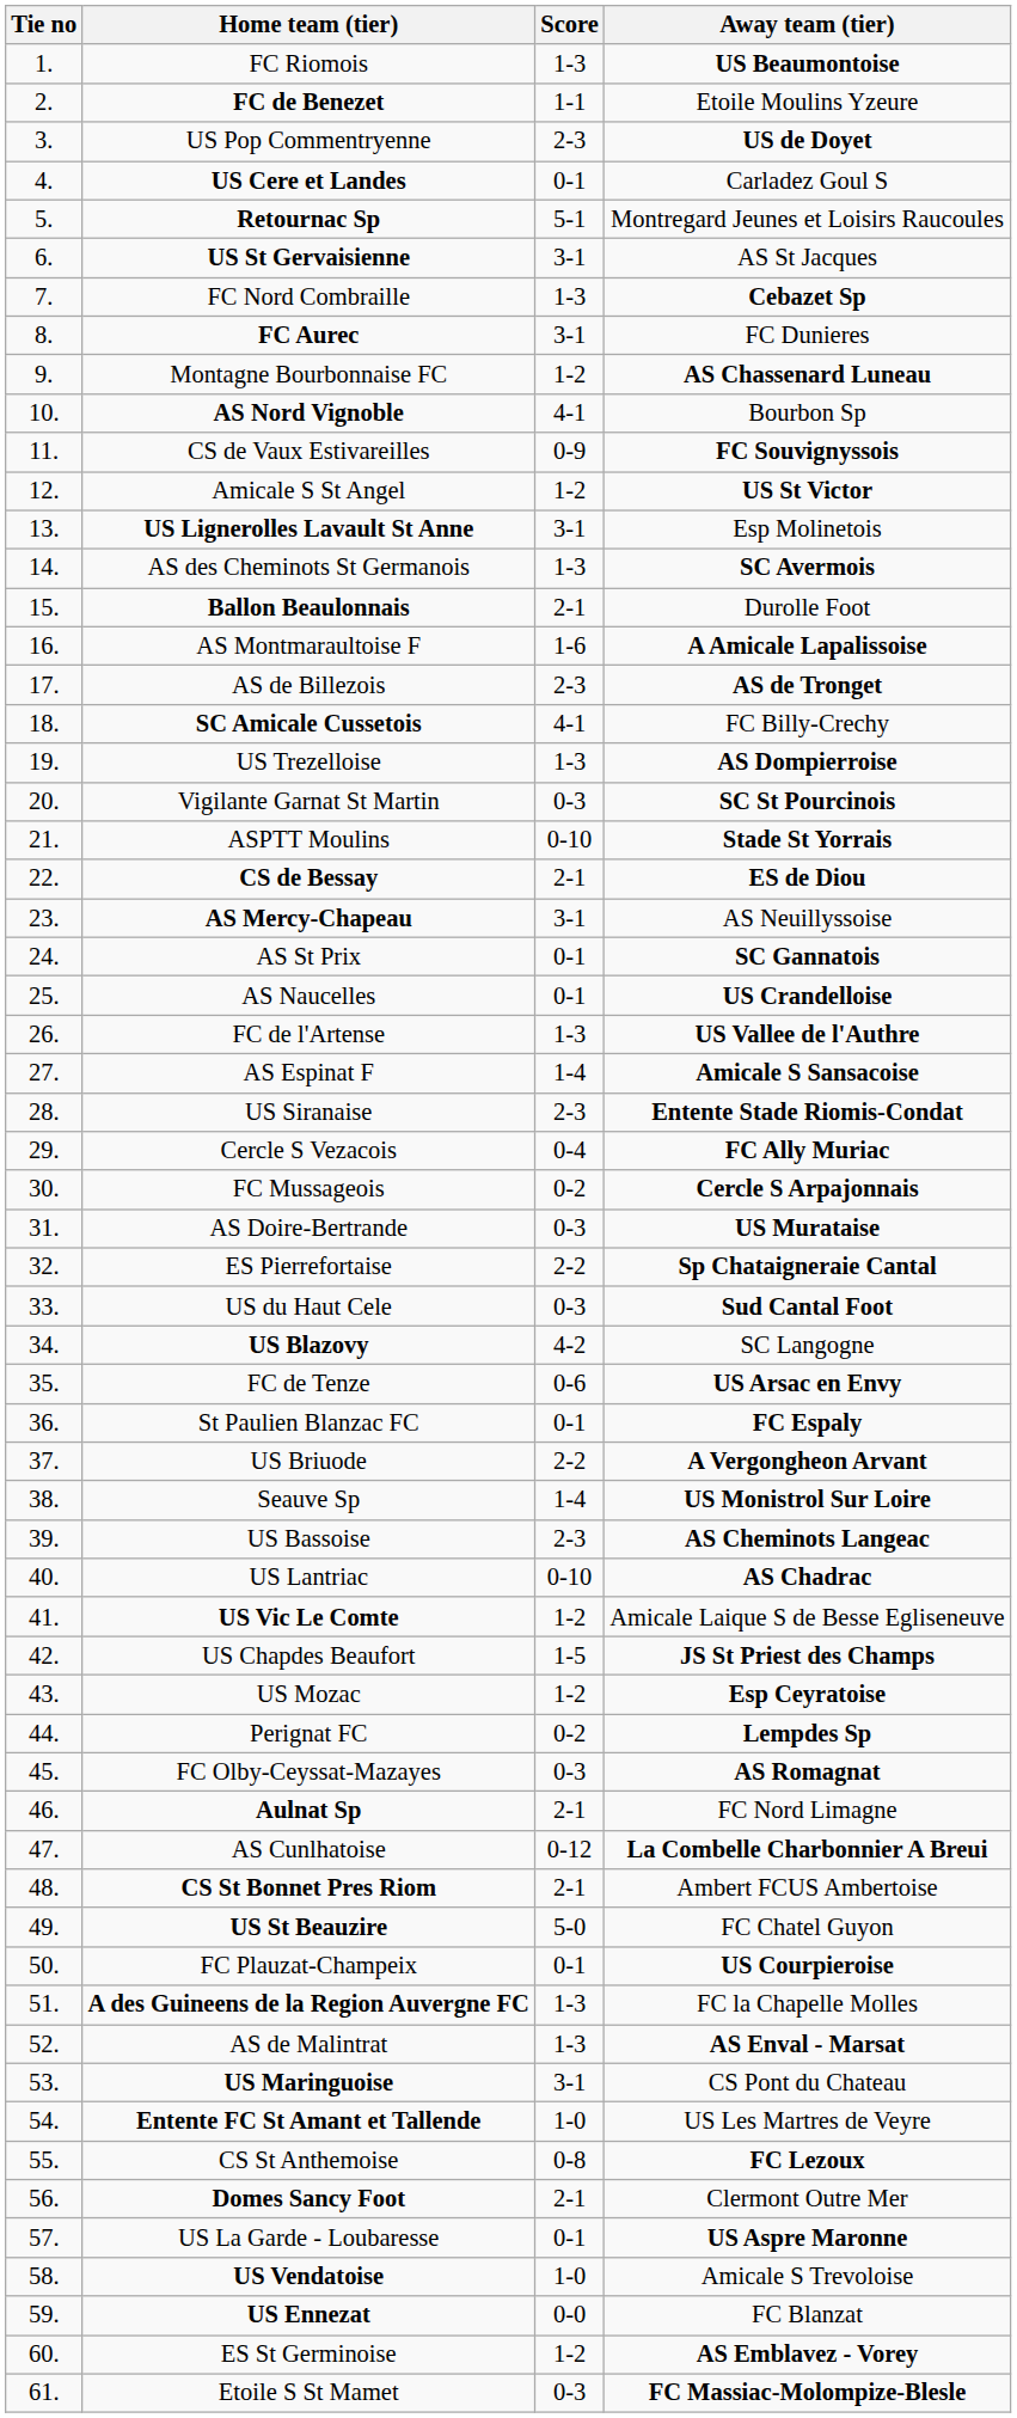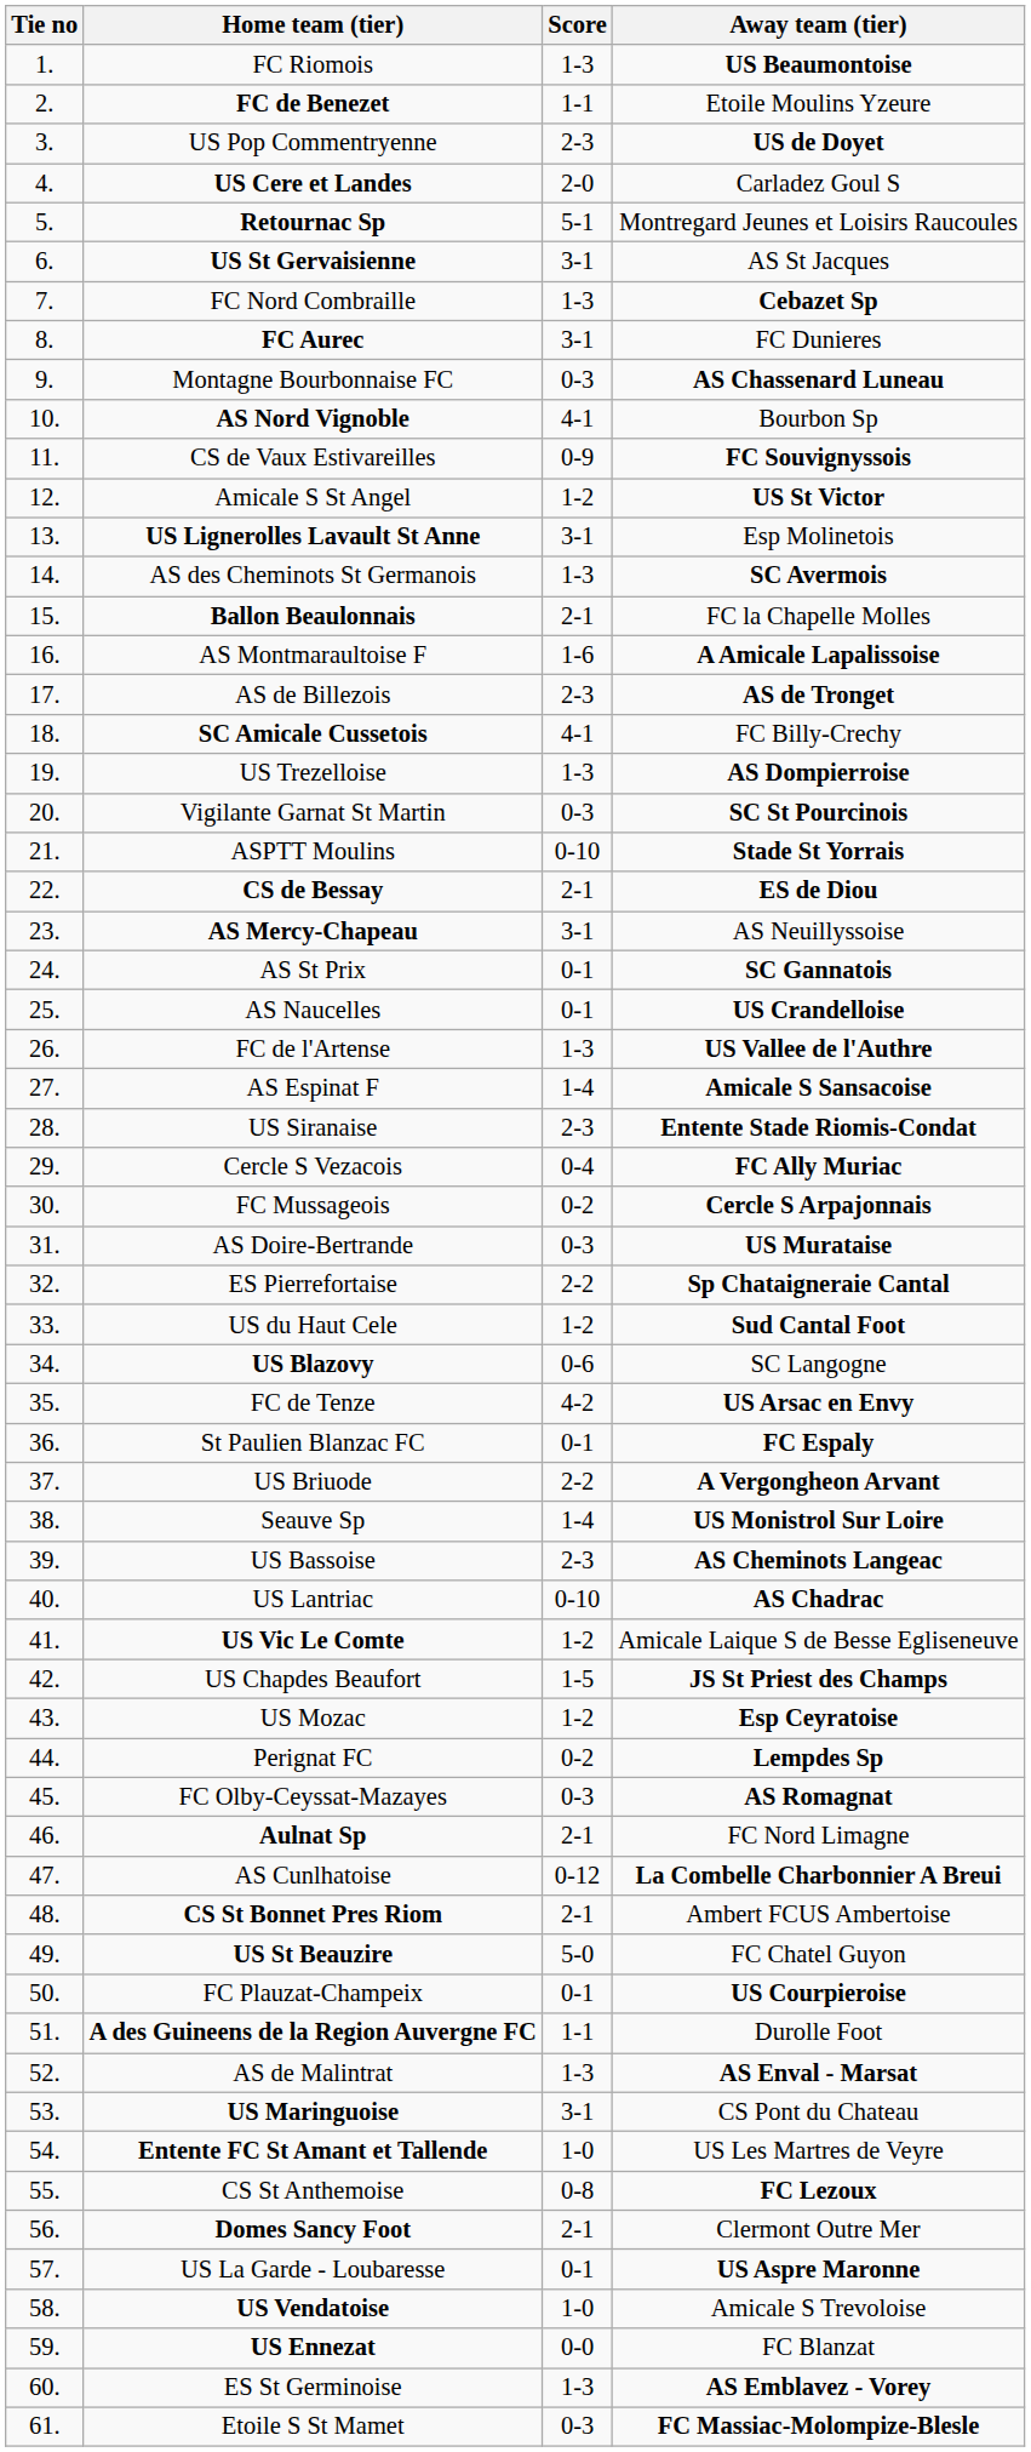US Cere et Landes | Score: 0-1 -> 2-0
Montagne Bourbonnaise FC | Score: 1-2 -> 0-3
Ballon Beaulonnais | Away team (tier): Durolle Foot -> FC la Chapelle Molles
US du Haut Cele | Score: 0-3 -> 1-2
US Blazovy | Score: 4-2 -> 0-6
FC de Tenze | Score: 0-6 -> 4-2
A des Guineens de la Region Auvergne FC | Score: 1-3 -> 1-1
A des Guineens de la Region Auvergne FC | Away team (tier): FC la Chapelle Molles -> Durolle Foot
ES St Germinoise | Score: 1-2 -> 1-3
